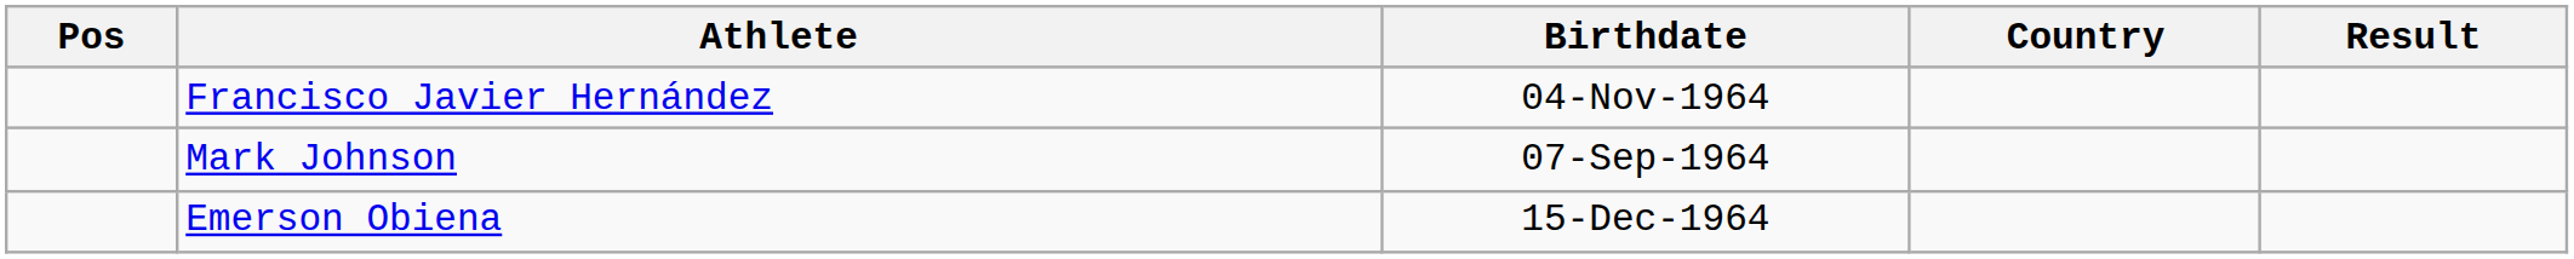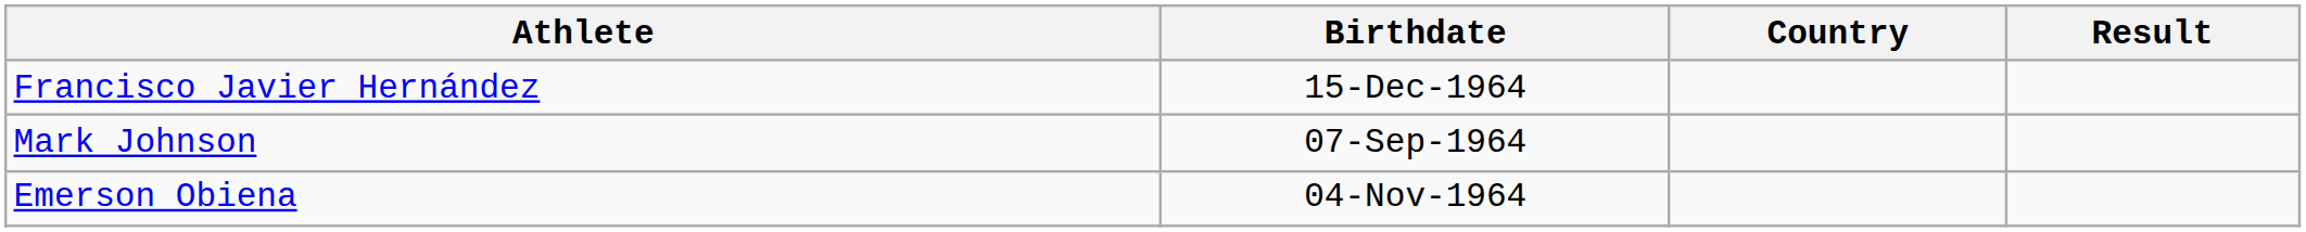- column: Pos
Francisco Javier Hernández | Birthdate: 04-Nov-1964 -> 15-Dec-1964
Emerson Obiena | Birthdate: 15-Dec-1964 -> 04-Nov-1964
